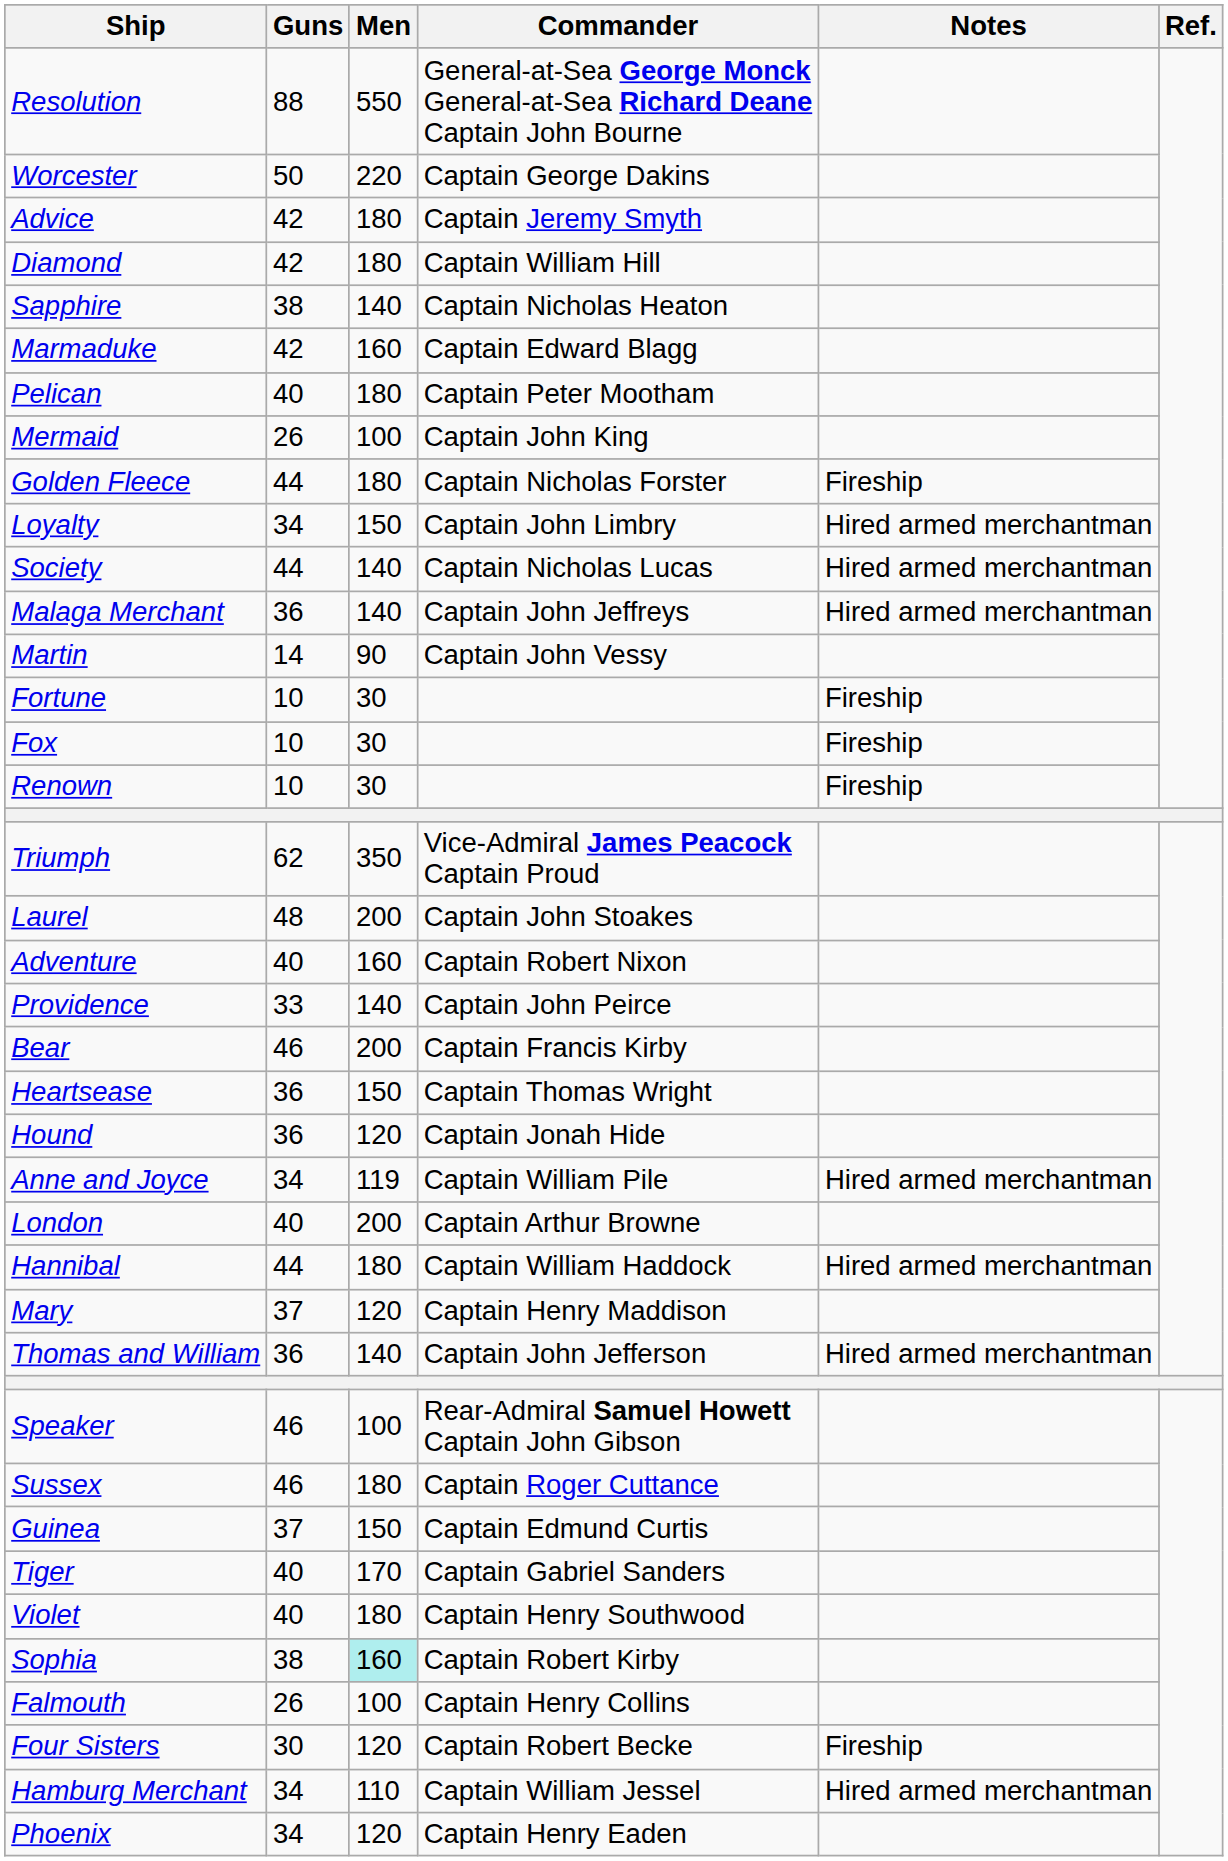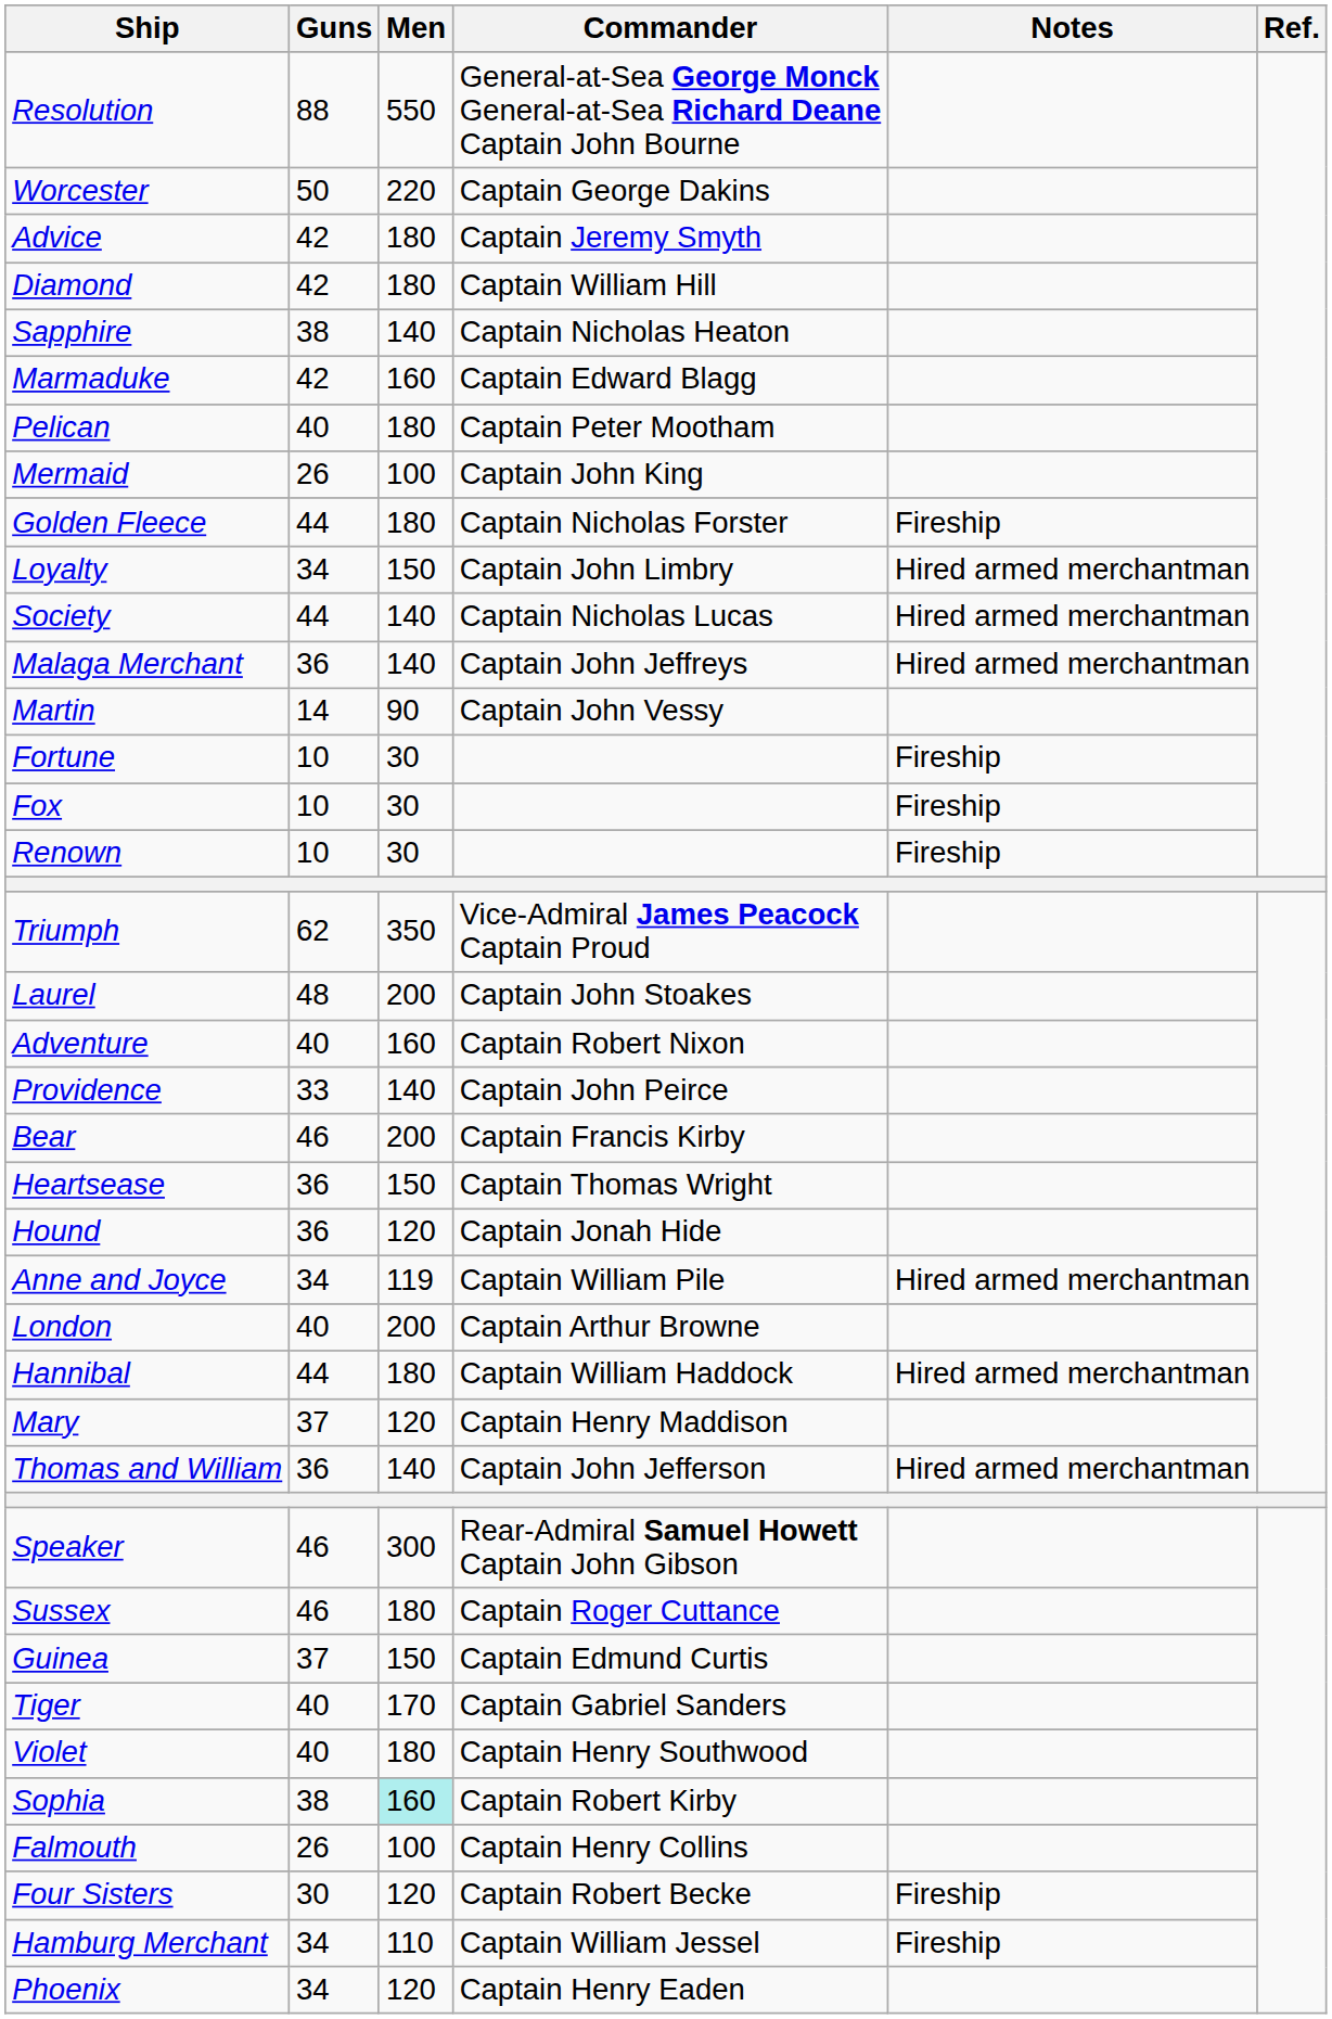Speaker | Men: 100 -> 300
Hamburg Merchant | Notes: Hired armed merchantman -> Fireship
